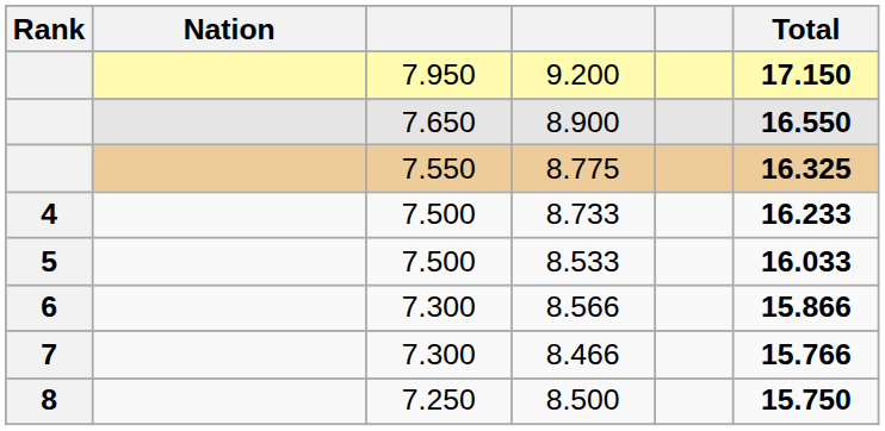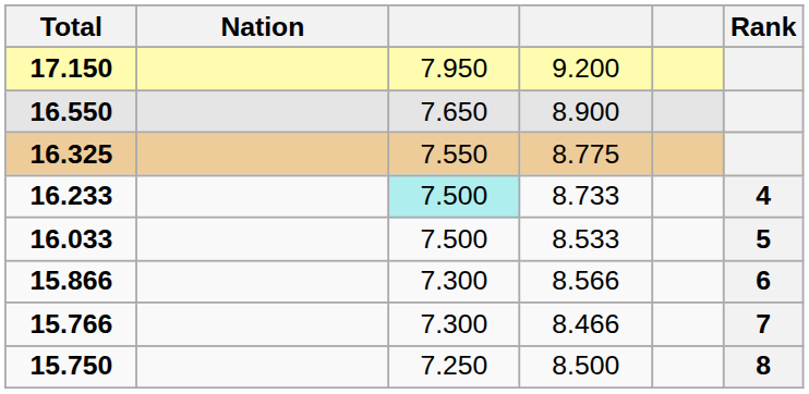columns swapped: Rank <-> Total
8.733 | column 3: no background -> paleturquoise background
